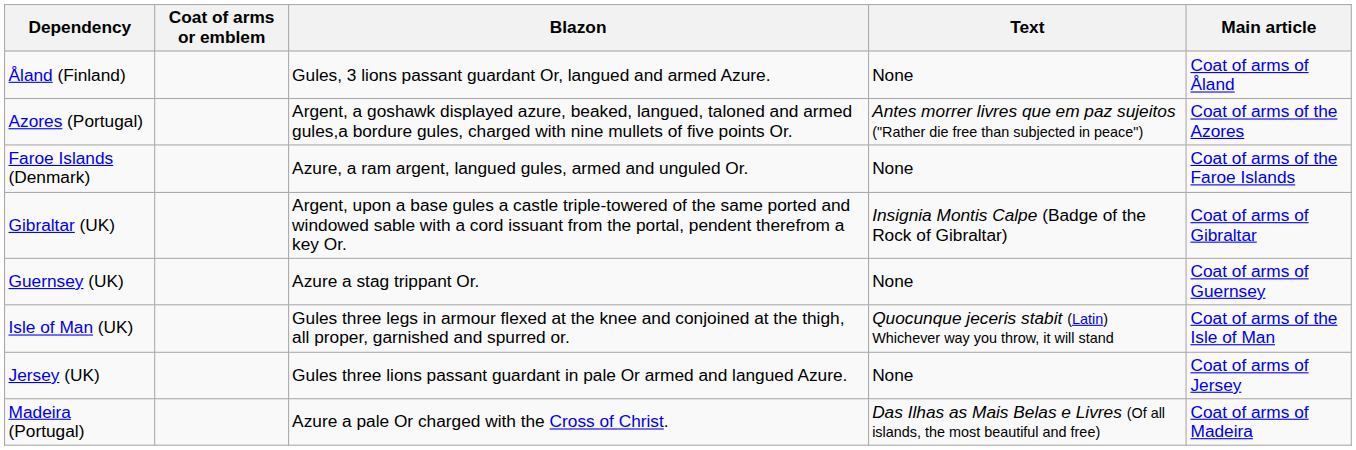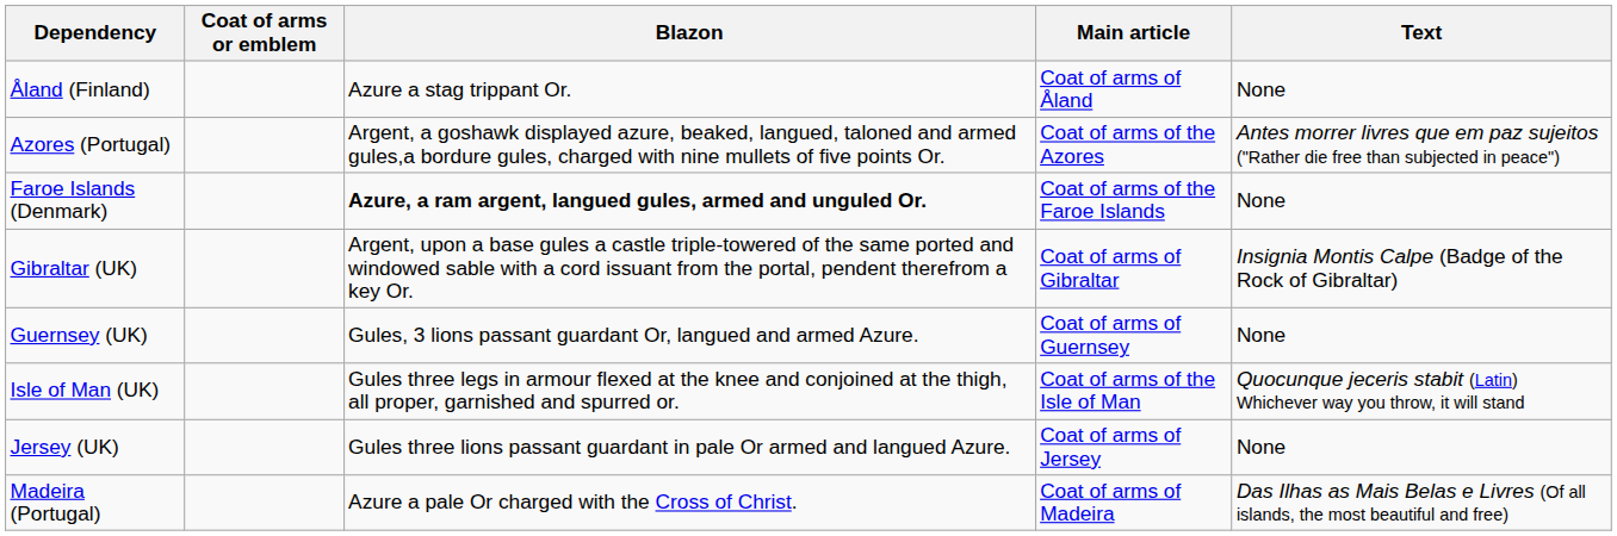columns swapped: Text <-> Main article
Åland (Finland) | Blazon: Gules, 3 lions passant guardant Or, langued and armed Azure. -> Azure a stag trippant Or.
Faroe Islands (Denmark) | Blazon: normal -> bold
Guernsey (UK) | Blazon: Azure a stag trippant Or. -> Gules, 3 lions passant guardant Or, langued and armed Azure.
